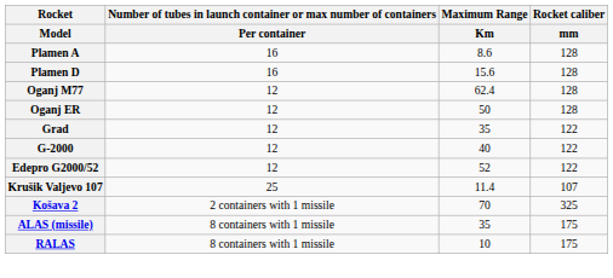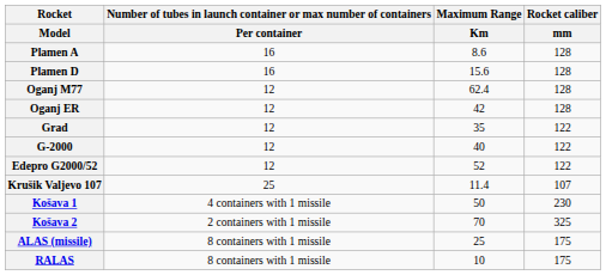Oganj ER | Maximum Range / Km: 50 -> 42
+ row: Košava 1 | 4 containers with 1 missile | 50 | 230
ALAS (missile) | Maximum Range / Km: 35 -> 25
